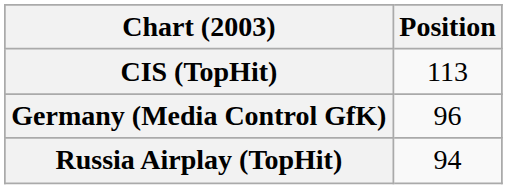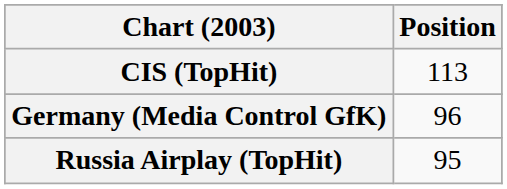Russia Airplay (TopHit) | Position: 94 -> 95
